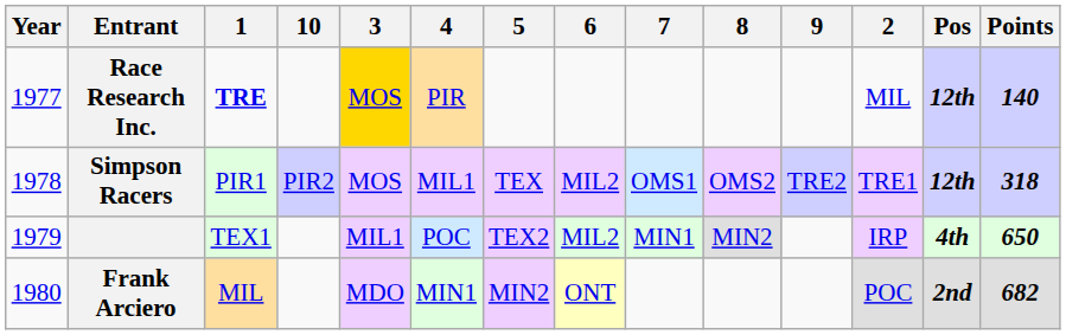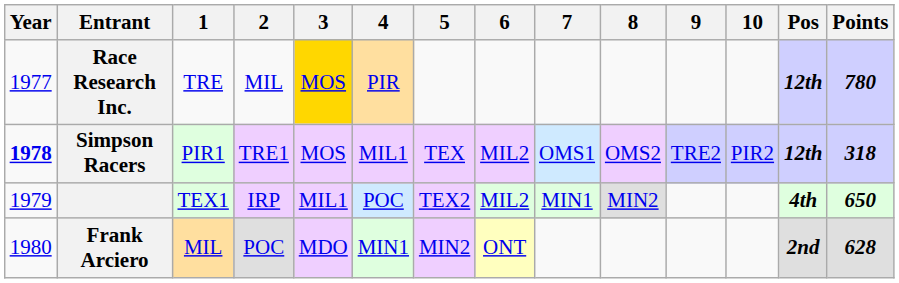columns swapped: 2 <-> 10
Race Research Inc. | 1: bold -> normal
Race Research Inc. | Points: 140 -> 780
Simpson Racers | Year: normal -> bold
Frank Arciero | Points: 682 -> 628
